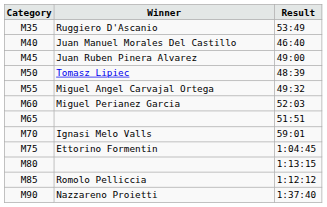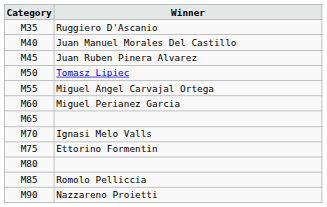- column: Result | 53:49 | 46:40 | 49:00 | 48:39 | 49:32 | 52:03 | 51:51 | 59:01 | 1:04:45 | 1:13:15 | 1:12:12 | 1:37:40
